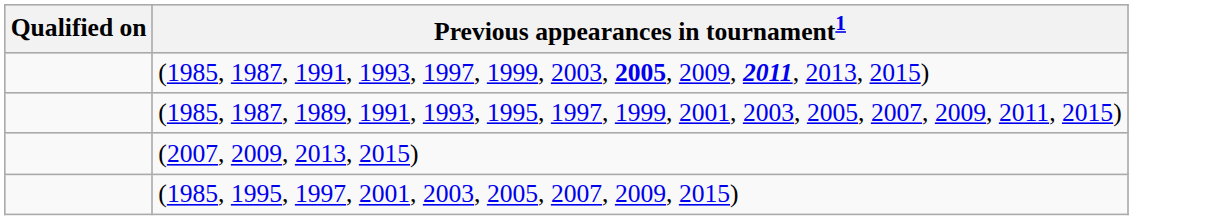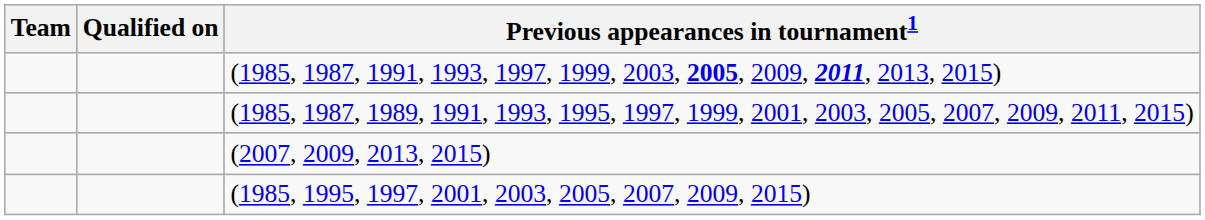+ column: Team
